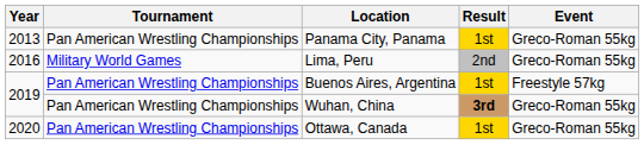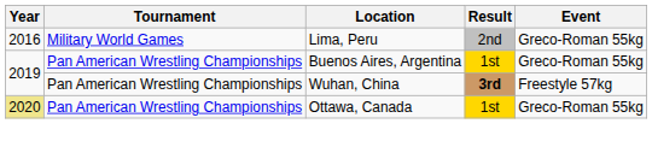- row: 2013 | Pan American Wrestling Championships | Panama City, Panama | 1st | Greco-Roman 55kg
Buenos Aires, Argentina | Event: Freestyle 57kg -> Greco-Roman 55kg
Wuhan, China | Event: Greco-Roman 55kg -> Freestyle 57kg
Ottawa, Canada | Year: no background -> khaki background
